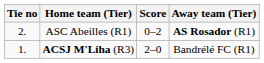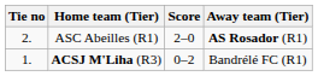ASC Abeilles (R1) | Score: 0–2 -> 2–0
ACSJ M'Liha (R3) | Score: 2–0 -> 0–2
